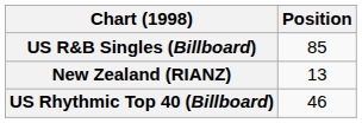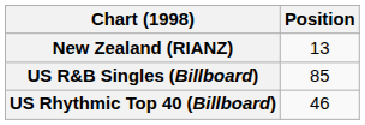rows swapped: New Zealand (RIANZ) <-> US R&B Singles (Billboard)
